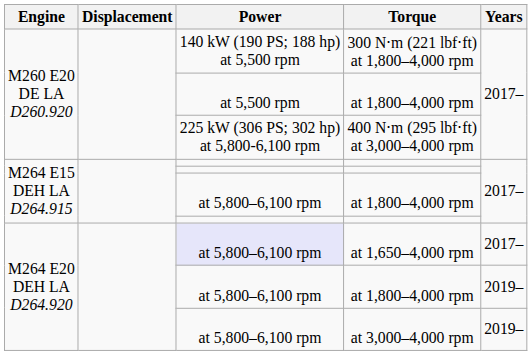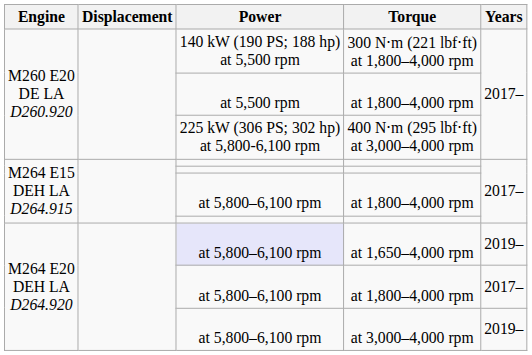at 1,650–4,000 rpm | Years: 2017– -> 2019–
M264 E20 DEH LA D264.920 / at 1,800–4,000 rpm | Years: 2019– -> 2017–
